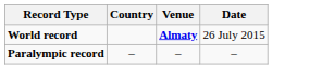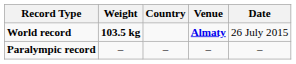+ column: Weight | 103.5 kg | –
